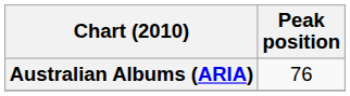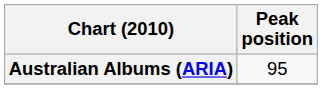Australian Albums (ARIA) | Peak position: 76 -> 95
